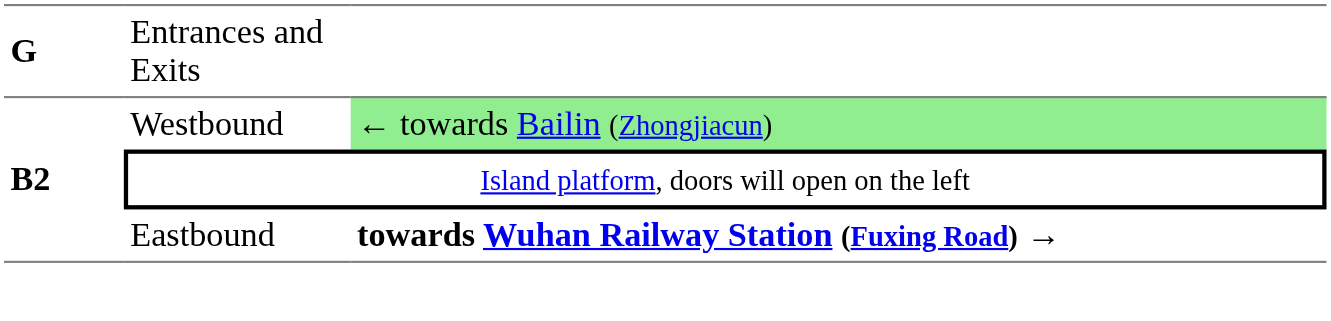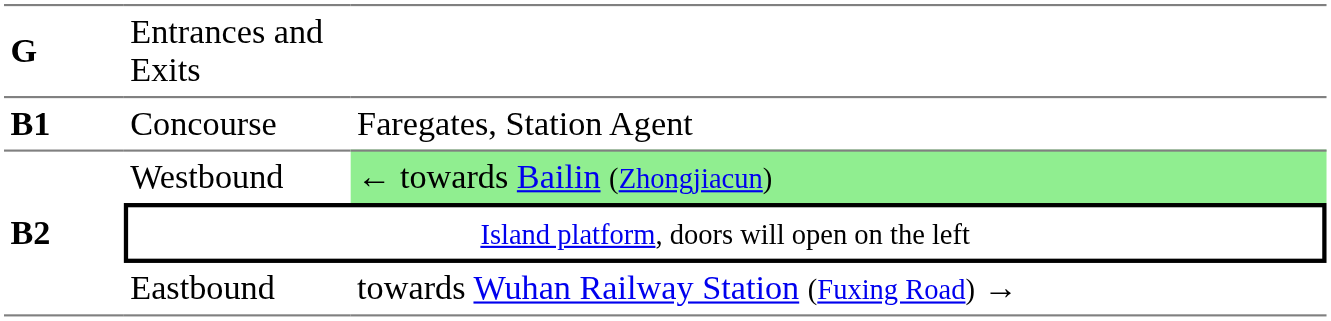+ row: B1 | Concourse | Faregates, Station Agent
Eastbound | column 3: bold -> normal
